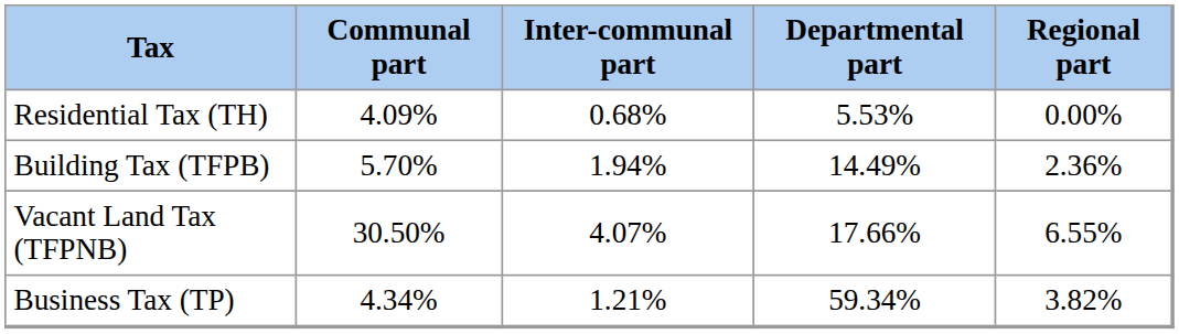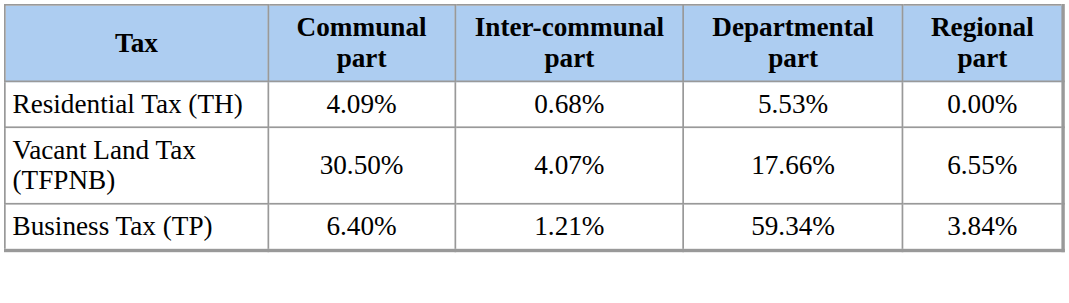- row: Building Tax (TFPB) | 5.70% | 1.94% | 14.49% | 2.36%
Business Tax (TP) | Communal part: 4.34% -> 6.40%
Business Tax (TP) | Regional part: 3.82% -> 3.84%
